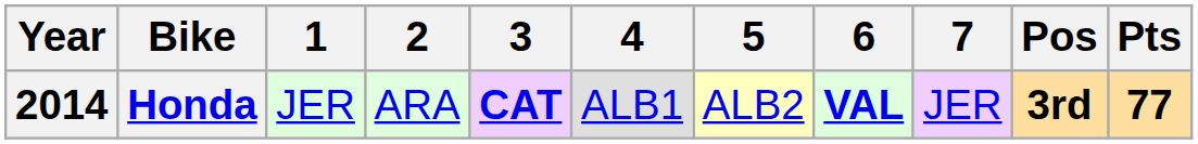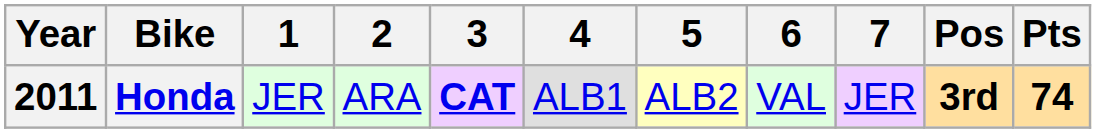Honda | Year: 2014 -> 2011
Honda | 6: bold -> normal
Honda | Pts: 77 -> 74
